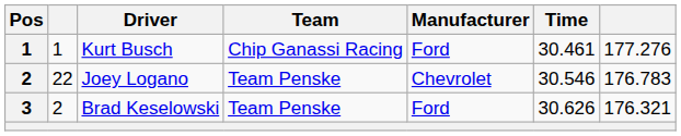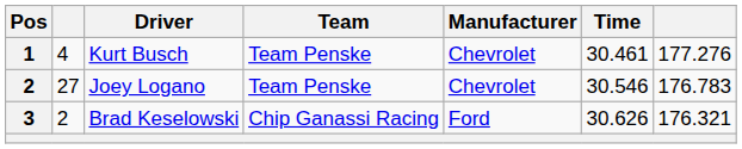Kurt Busch | column 2: 1 -> 4
Kurt Busch | Team: Chip Ganassi Racing -> Team Penske
Kurt Busch | Manufacturer: Ford -> Chevrolet
Joey Logano | column 2: 22 -> 27
Brad Keselowski | Team: Team Penske -> Chip Ganassi Racing
